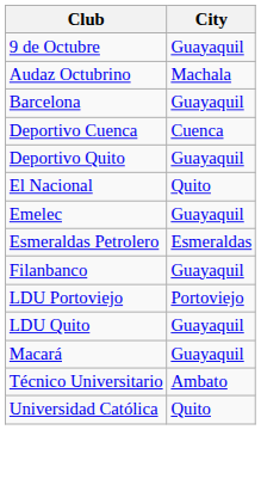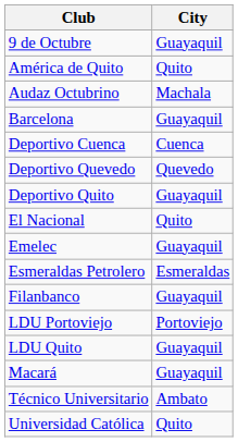+ row: América de Quito | Quito
+ row: Deportivo Quevedo | Quevedo
